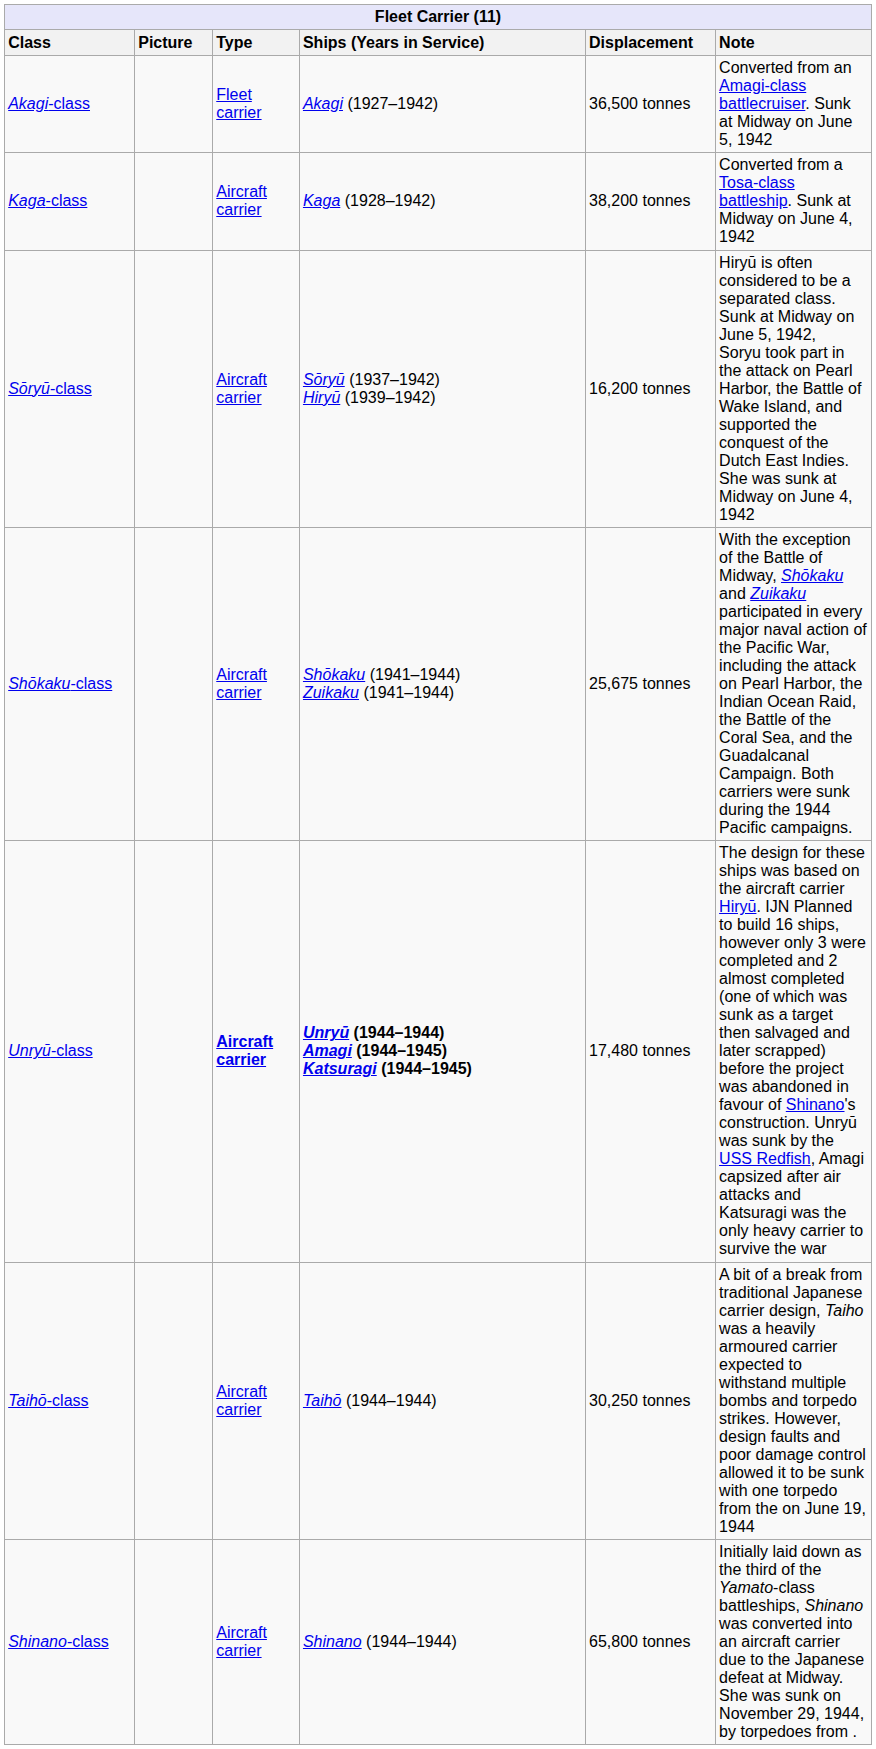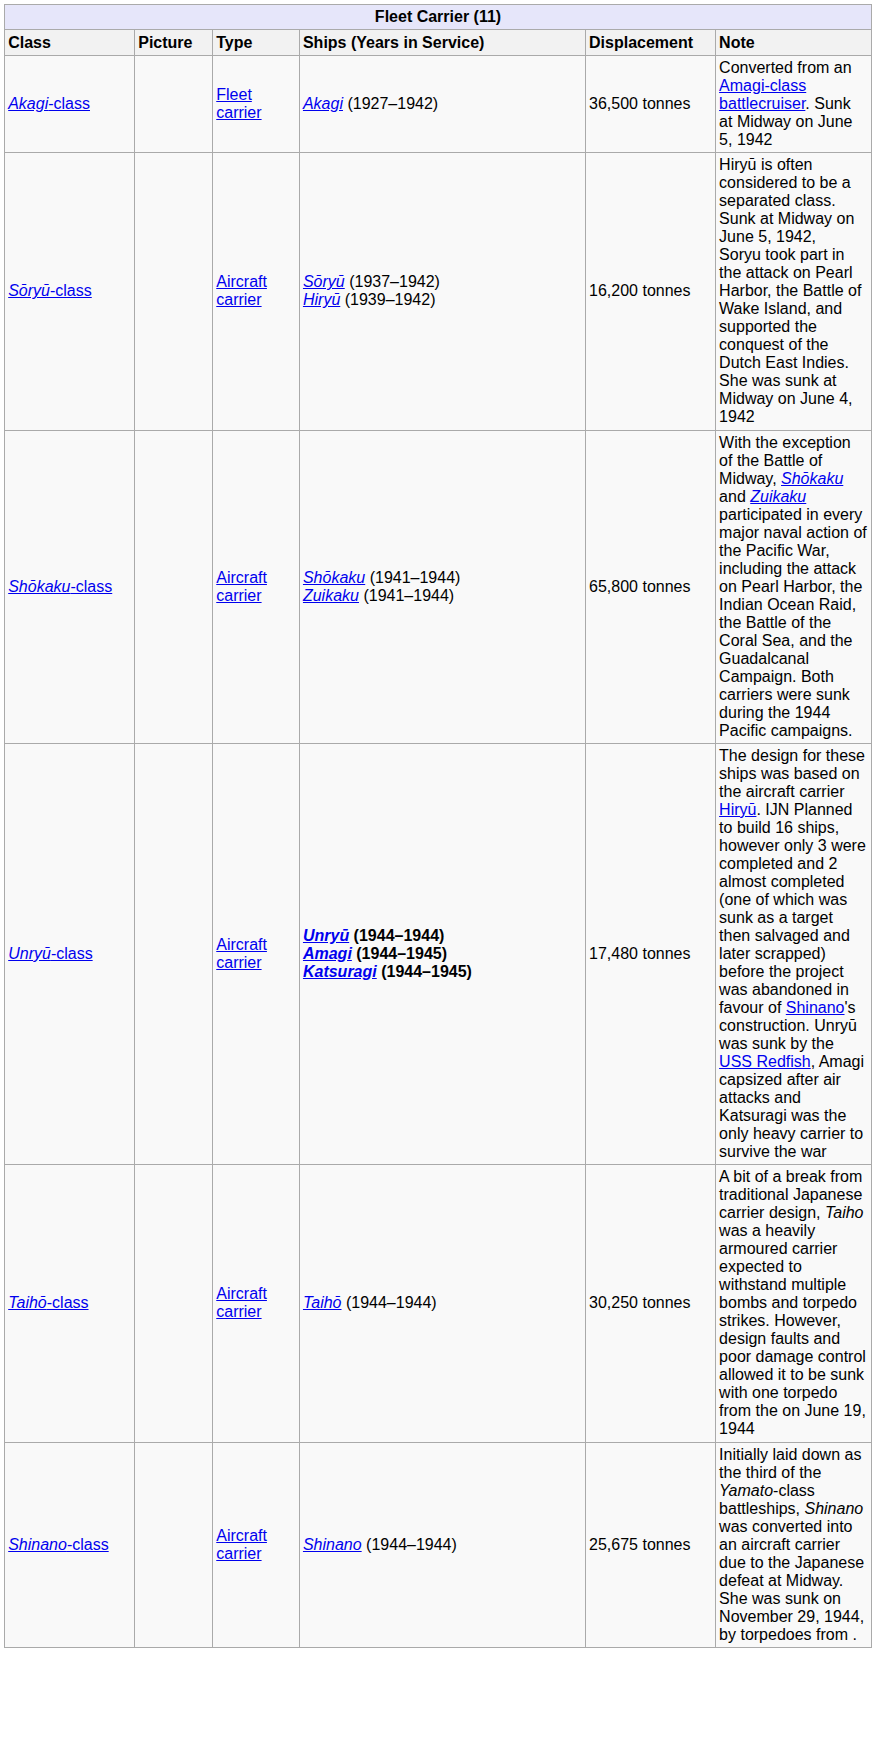- row: Kaga-class | Aircraft carrier | Kaga (1928–1942) | 38,200 tonnes | Converted from a Tosa-class battleship. Sunk at Midway on June 4, 1942
Shōkaku-class | Displacement: 25,675 tonnes -> 65,800 tonnes
Unryū-class | Type: bold -> normal
Shinano-class | Displacement: 65,800 tonnes -> 25,675 tonnes
